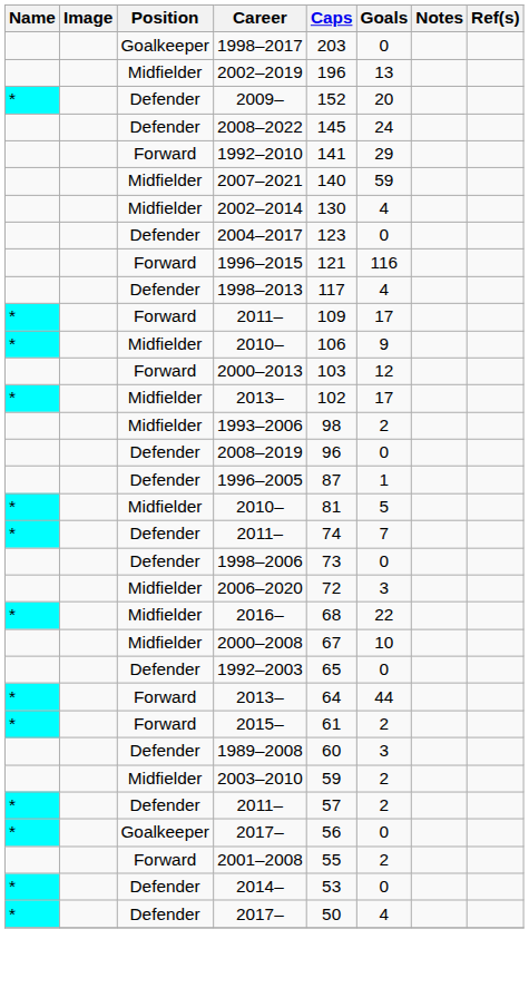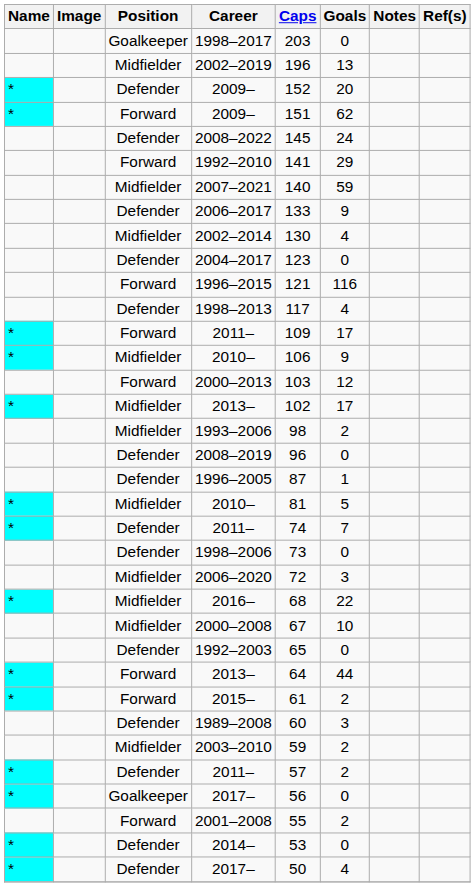+ row: * | Forward | 2009– | 151 | 62
+ row: Defender | 2006–2017 | 133 | 9
